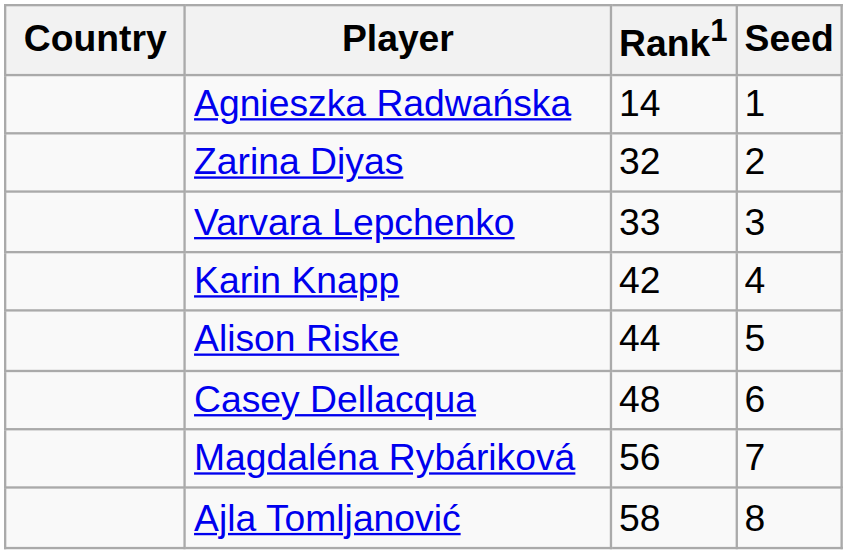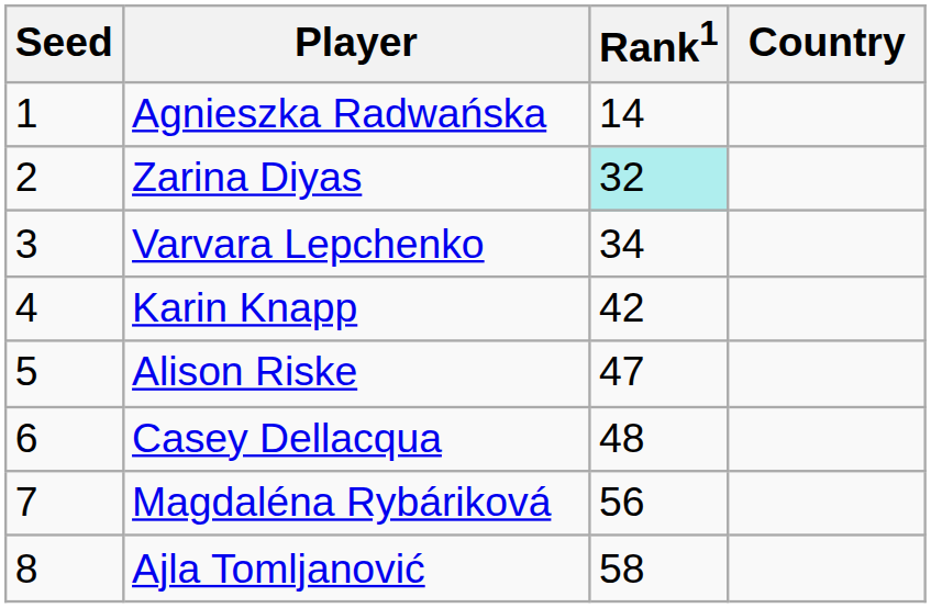columns swapped: Country <-> Seed
Zarina Diyas | Rank1: no background -> paleturquoise background
Varvara Lepchenko | Rank1: 33 -> 34
Alison Riske | Rank1: 44 -> 47
